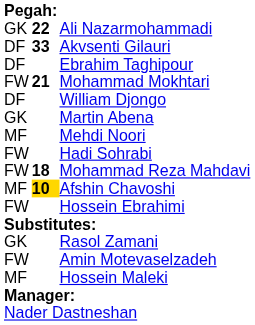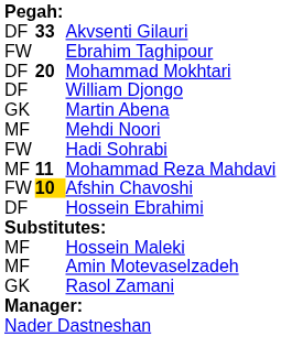- row: GK | 22 | Ali Nazarmohammadi
Ebrahim Taghipour | column 1: DF -> FW
Mohammad Mokhtari | column 1: FW -> DF
Mohammad Mokhtari | column 2: 21 -> 20
Mohammad Reza Mahdavi | column 1: FW -> MF
Mohammad Reza Mahdavi | column 2: 18 -> 11
Afshin Chavoshi | column 1: MF -> FW
Hossein Ebrahimi | column 1: FW -> DF
rows swapped: Rasol Zamani <-> Hossein Maleki
Amin Motevaselzadeh | column 1: FW -> MF
